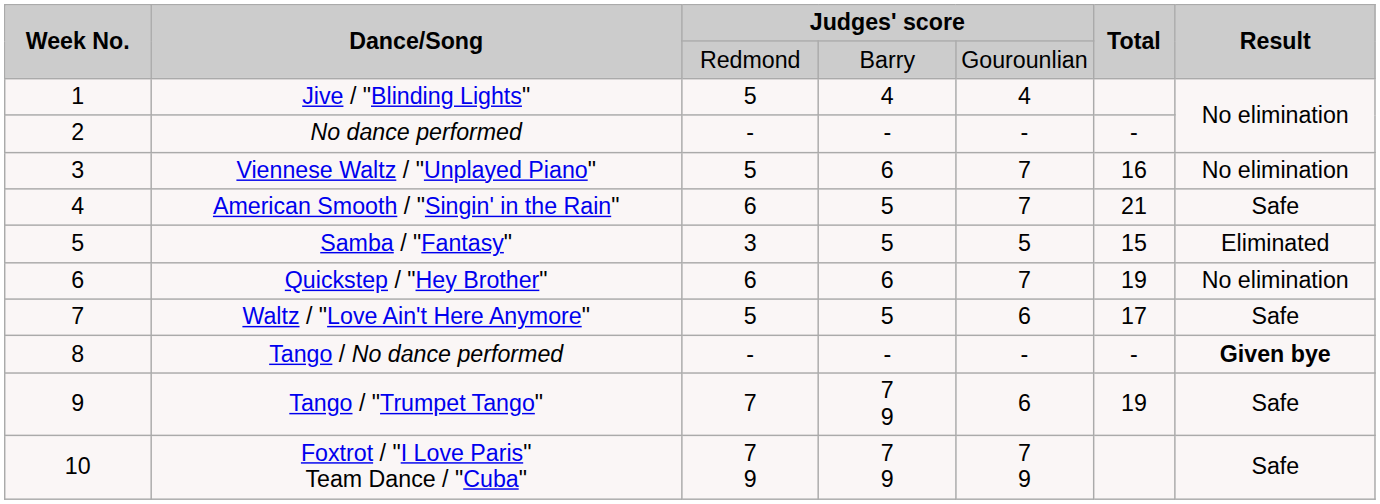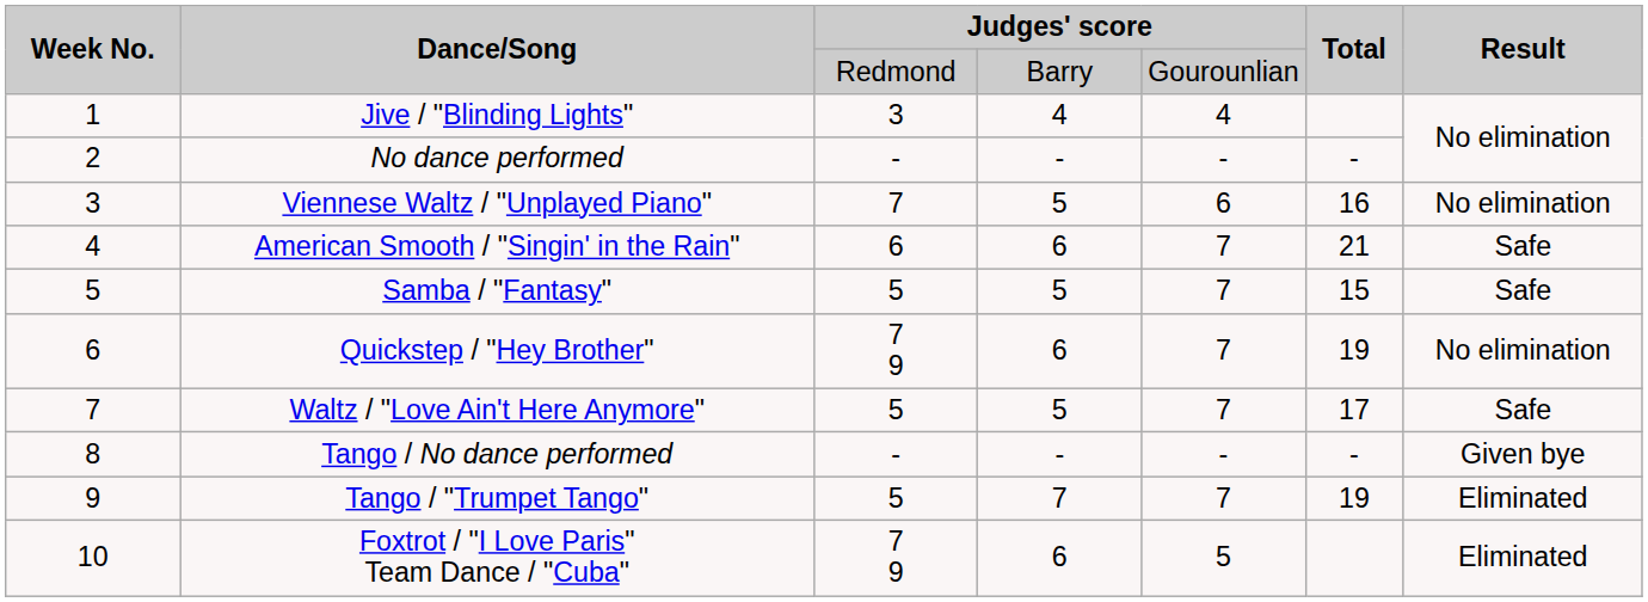Jive / "Blinding Lights" | column 3: 5 -> 3
Viennese Waltz / "Unplayed Piano" | column 3: 5 -> 7
Viennese Waltz / "Unplayed Piano" | column 4: 6 -> 5
Viennese Waltz / "Unplayed Piano" | column 5: 7 -> 6
American Smooth / "Singin' in the Rain" | column 4: 5 -> 6
Samba / "Fantasy" | column 3: 3 -> 5
Samba / "Fantasy" | column 5: 5 -> 7
Samba / "Fantasy" | Result: Eliminated -> Safe
Quickstep / "Hey Brother" | column 3: 6 -> 7 9
Waltz / "Love Ain't Here Anymore" | column 5: 6 -> 7
Tango / No dance performed | Result: bold -> normal
Tango / "Trumpet Tango" | column 3: 7 -> 5
Tango / "Trumpet Tango" | column 4: 7 9 -> 7
Tango / "Trumpet Tango" | column 5: 6 -> 7
Tango / "Trumpet Tango" | Result: Safe -> Eliminated
Foxtrot / "I Love Paris" Team Dance / "Cuba" | column 4: 7 9 -> 6
Foxtrot / "I Love Paris" Team Dance / "Cuba" | column 5: 7 9 -> 5
Foxtrot / "I Love Paris" Team Dance / "Cuba" | Result: Safe -> Eliminated
